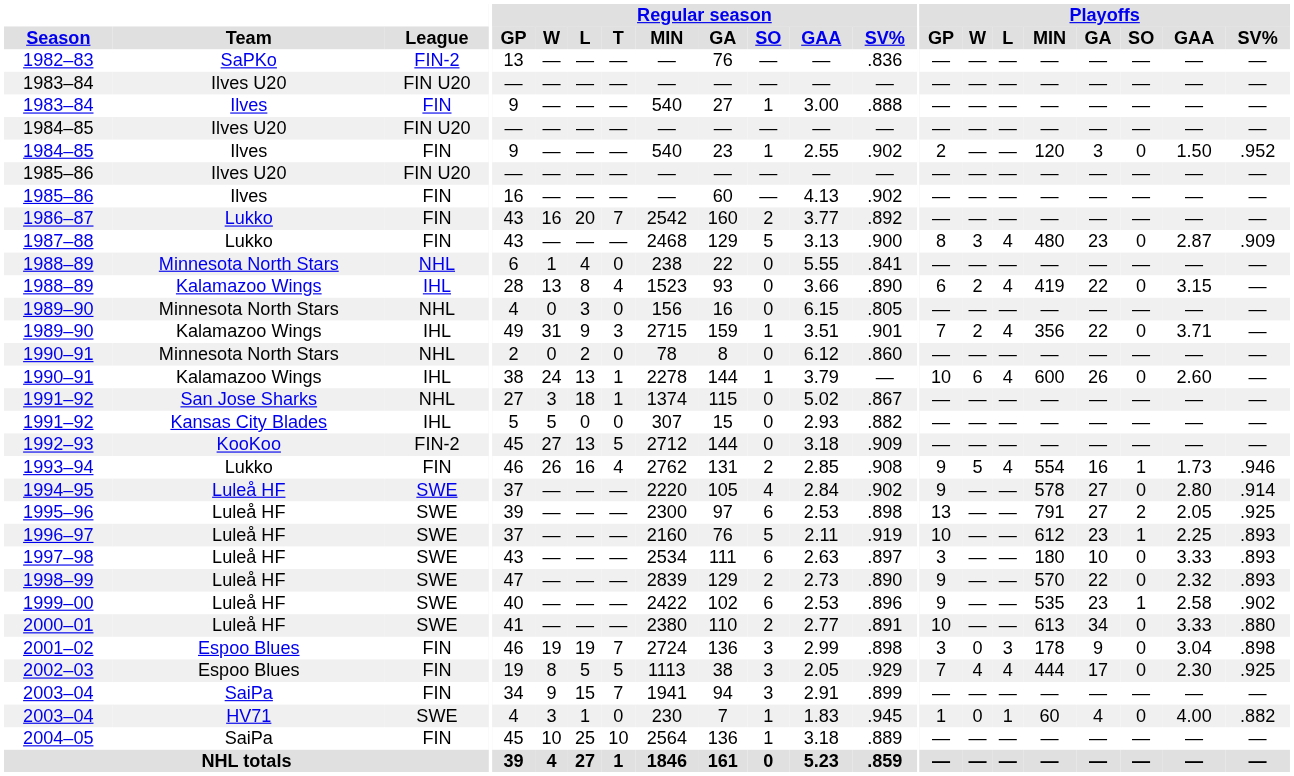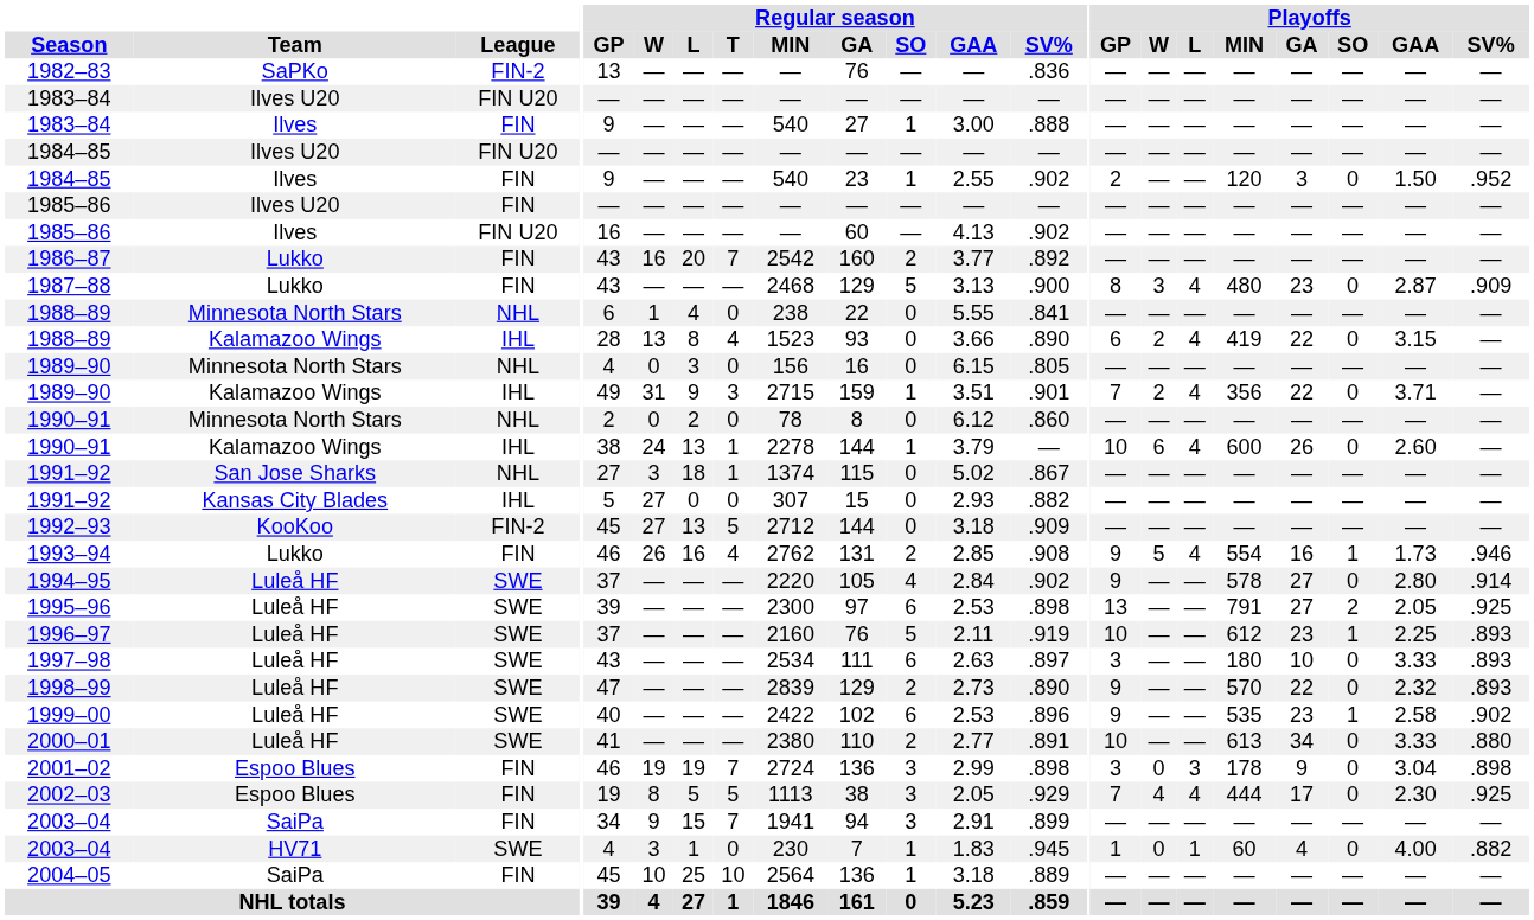1985–86 / Ilves U20 | League: FIN U20 -> FIN
1985–86 / Ilves | League: FIN -> FIN U20
1991–92 / Kansas City Blades | Regular season / W: 5 -> 27
